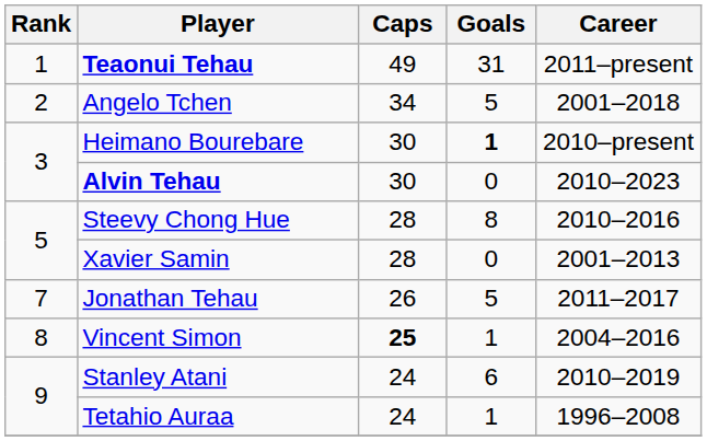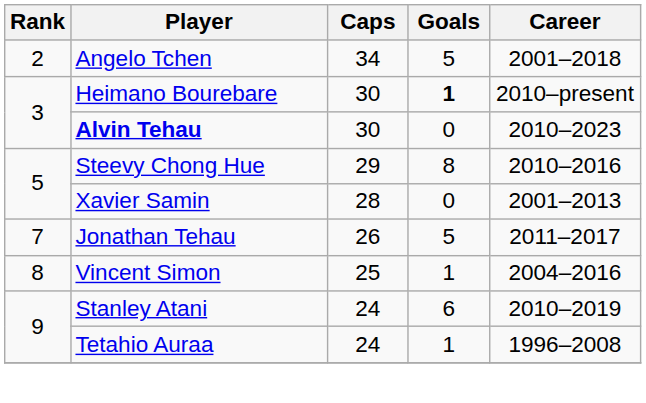- row: 1 | Teaonui Tehau | 49 | 31 | 2011–present
Steevy Chong Hue | Caps: 28 -> 29
Vincent Simon | Caps: bold -> normal
